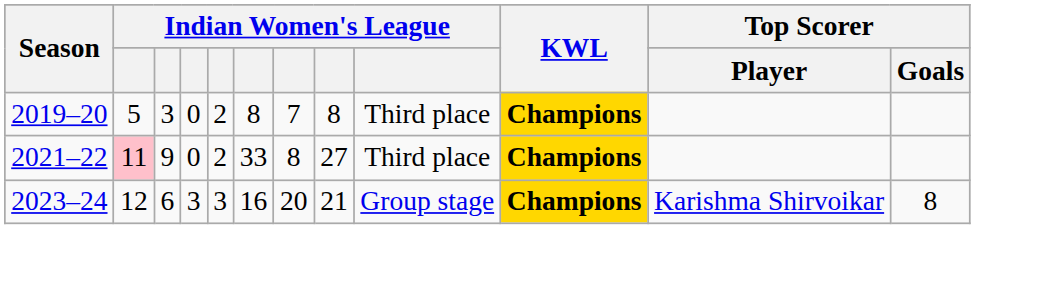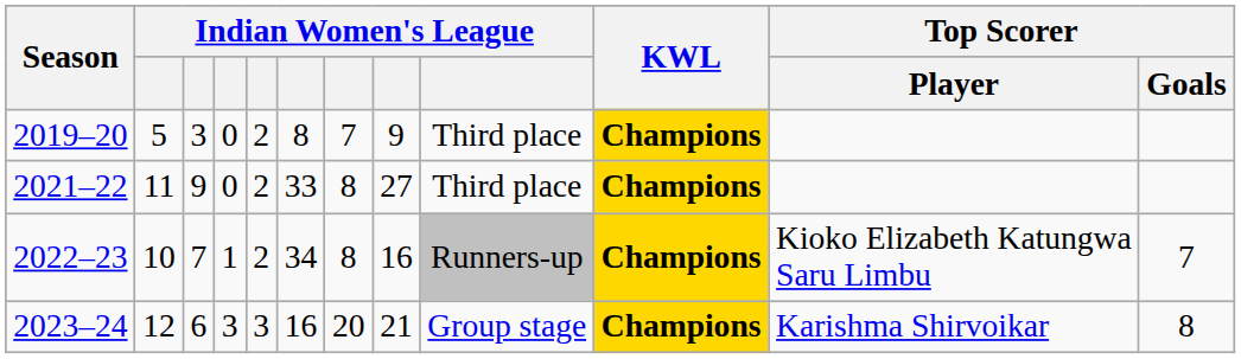2019–20 | column 8: 8 -> 9
2021–22 | column 2: pink background -> no background
+ row: 2022–23 | 10 | 7 | 1 | 2 | 34 | 8 | 16 | Runners-up | Champions | Kioko Elizabeth Katungwa Saru Limbu | 7
